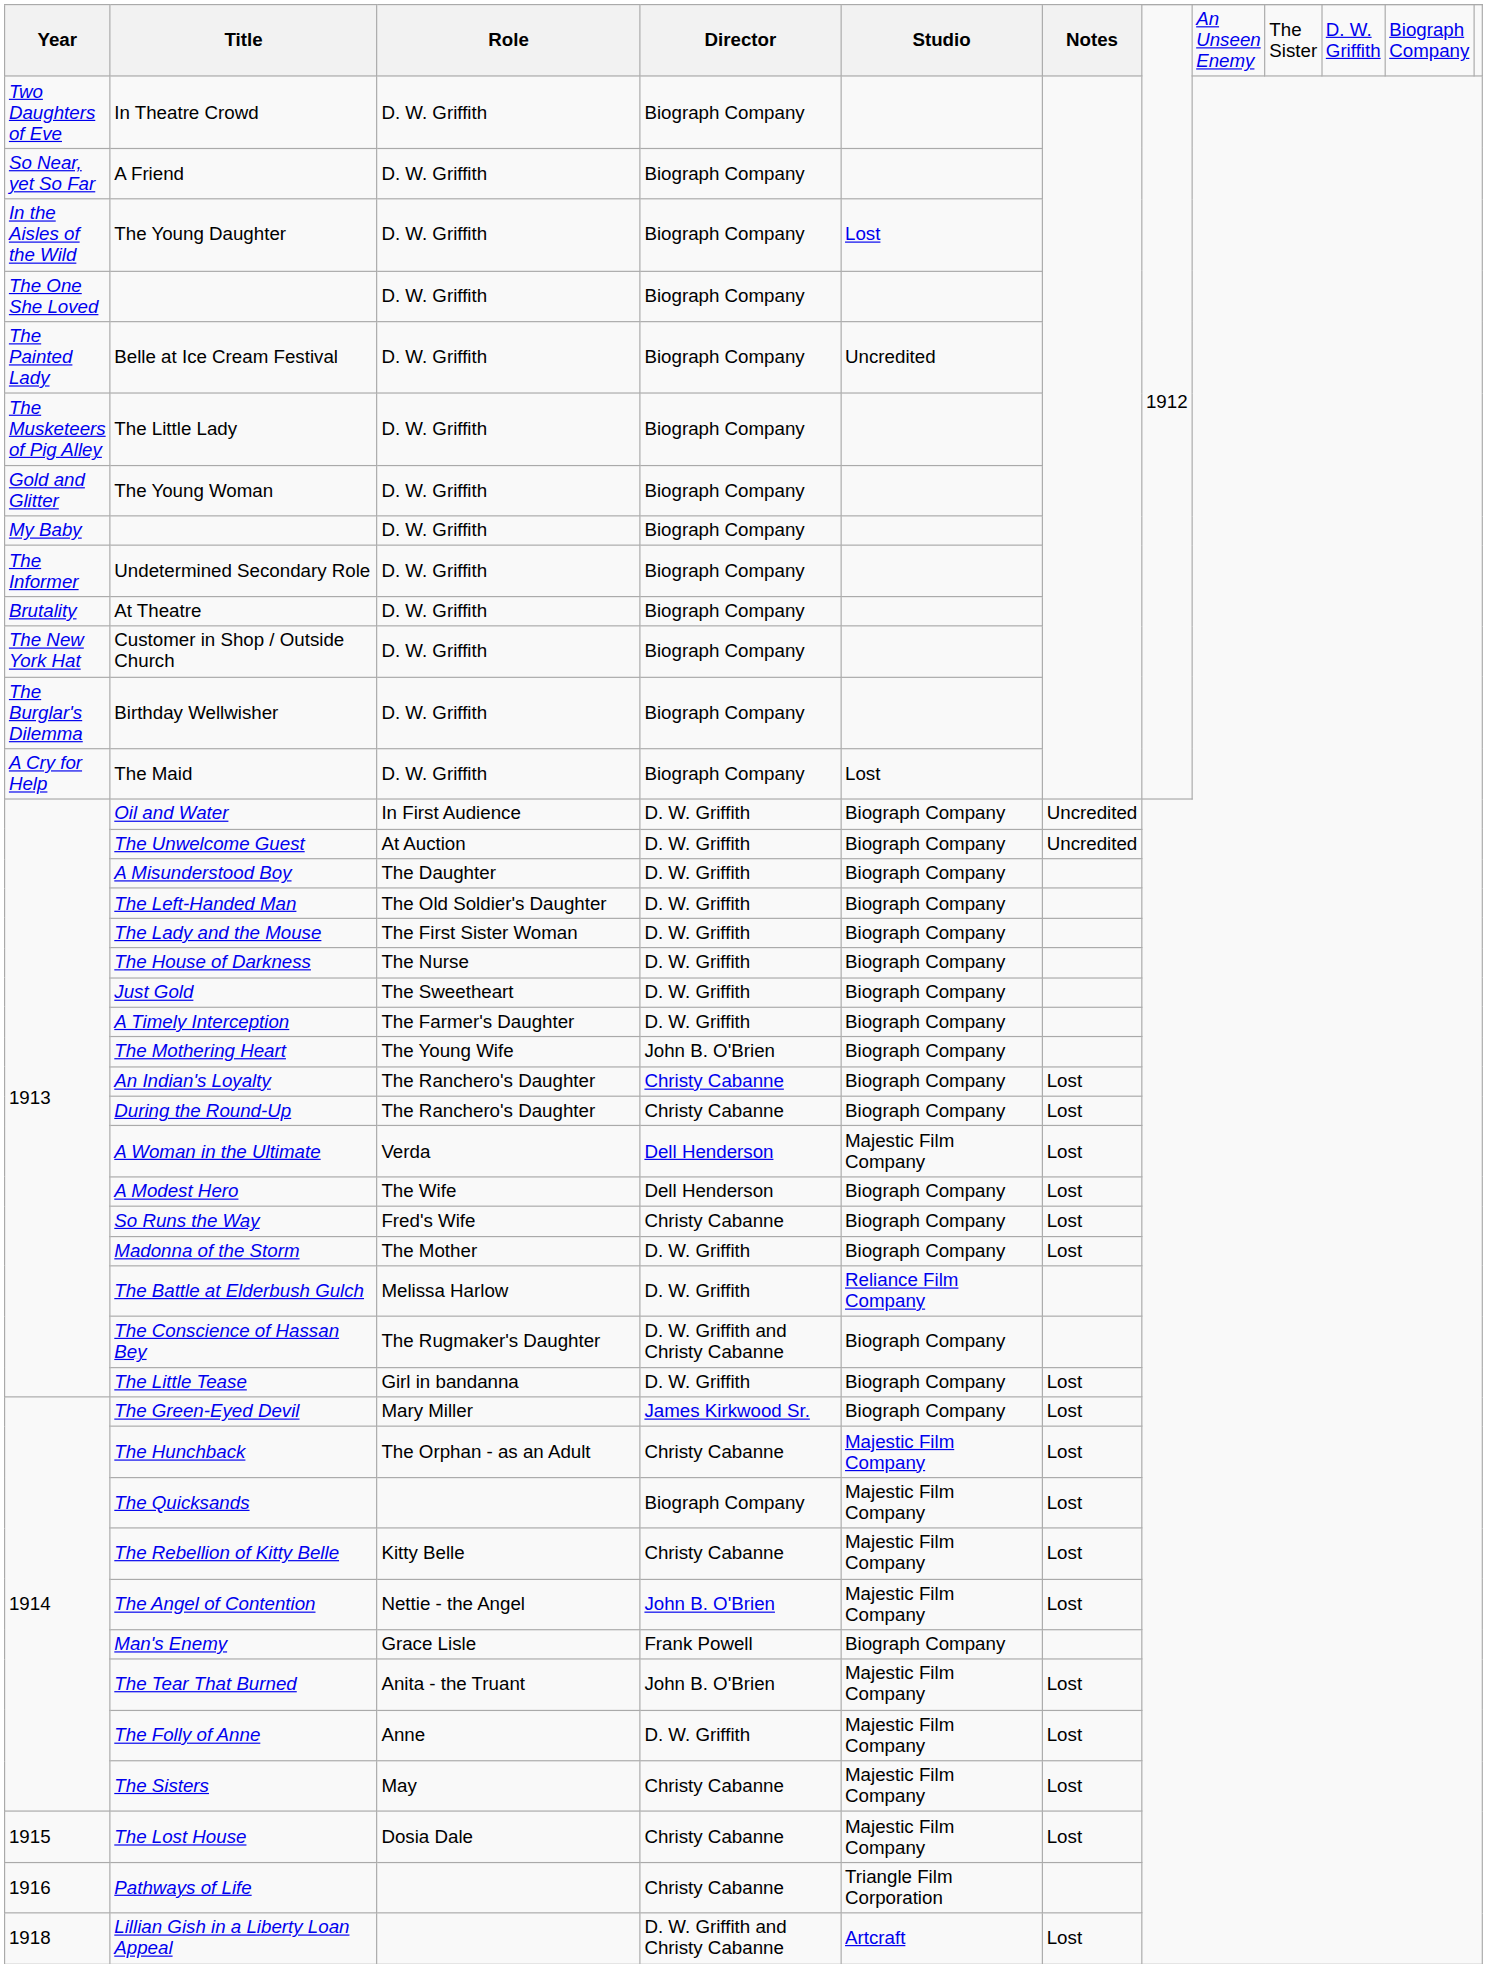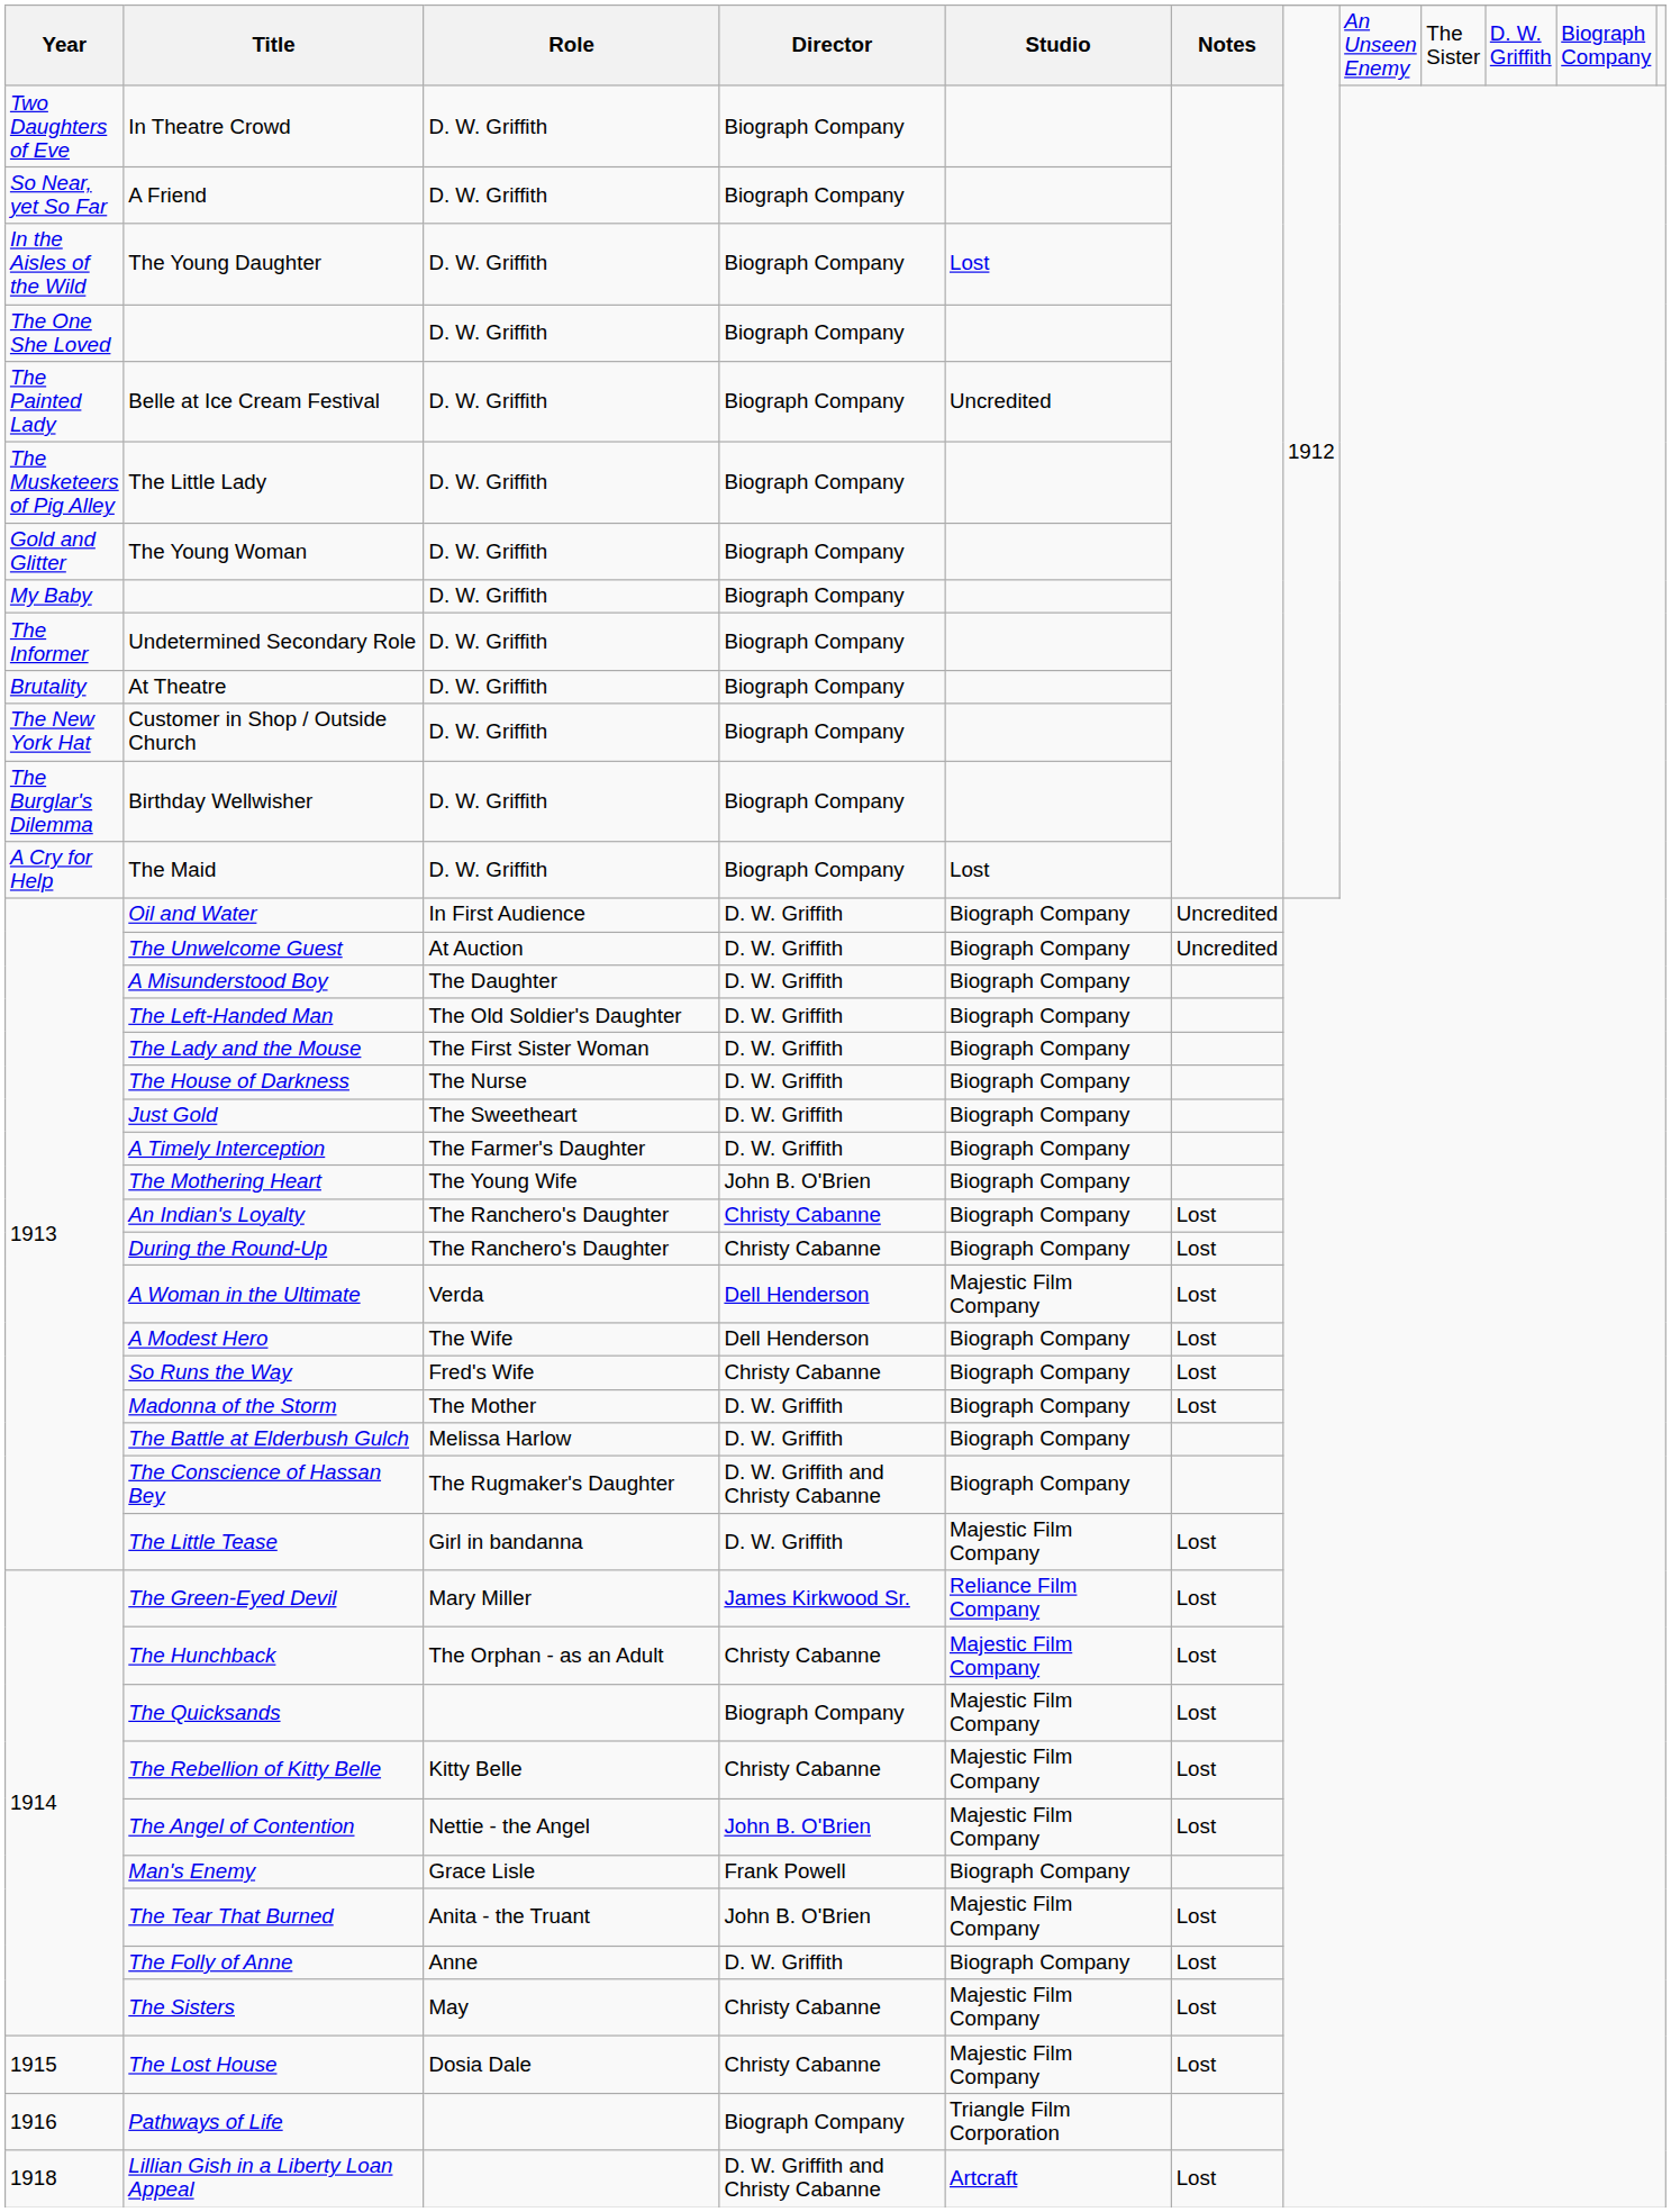The Battle at Elderbush Gulch | Studio: Reliance Film Company -> Biograph Company
The Little Tease | Studio: Biograph Company -> Majestic Film Company
The Green-Eyed Devil | Studio: Biograph Company -> Reliance Film Company
The Folly of Anne | Studio: Majestic Film Company -> Biograph Company
Pathways of Life | Director: Christy Cabanne -> Biograph Company
